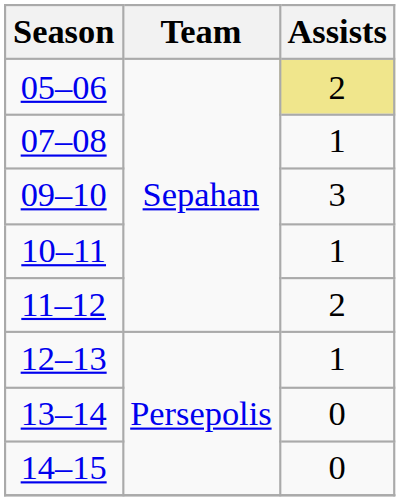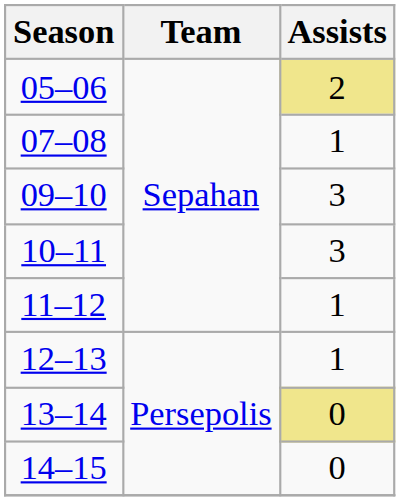10–11 | Assists: 1 -> 3
11–12 | Assists: 2 -> 1
13–14 | Assists: no background -> khaki background
